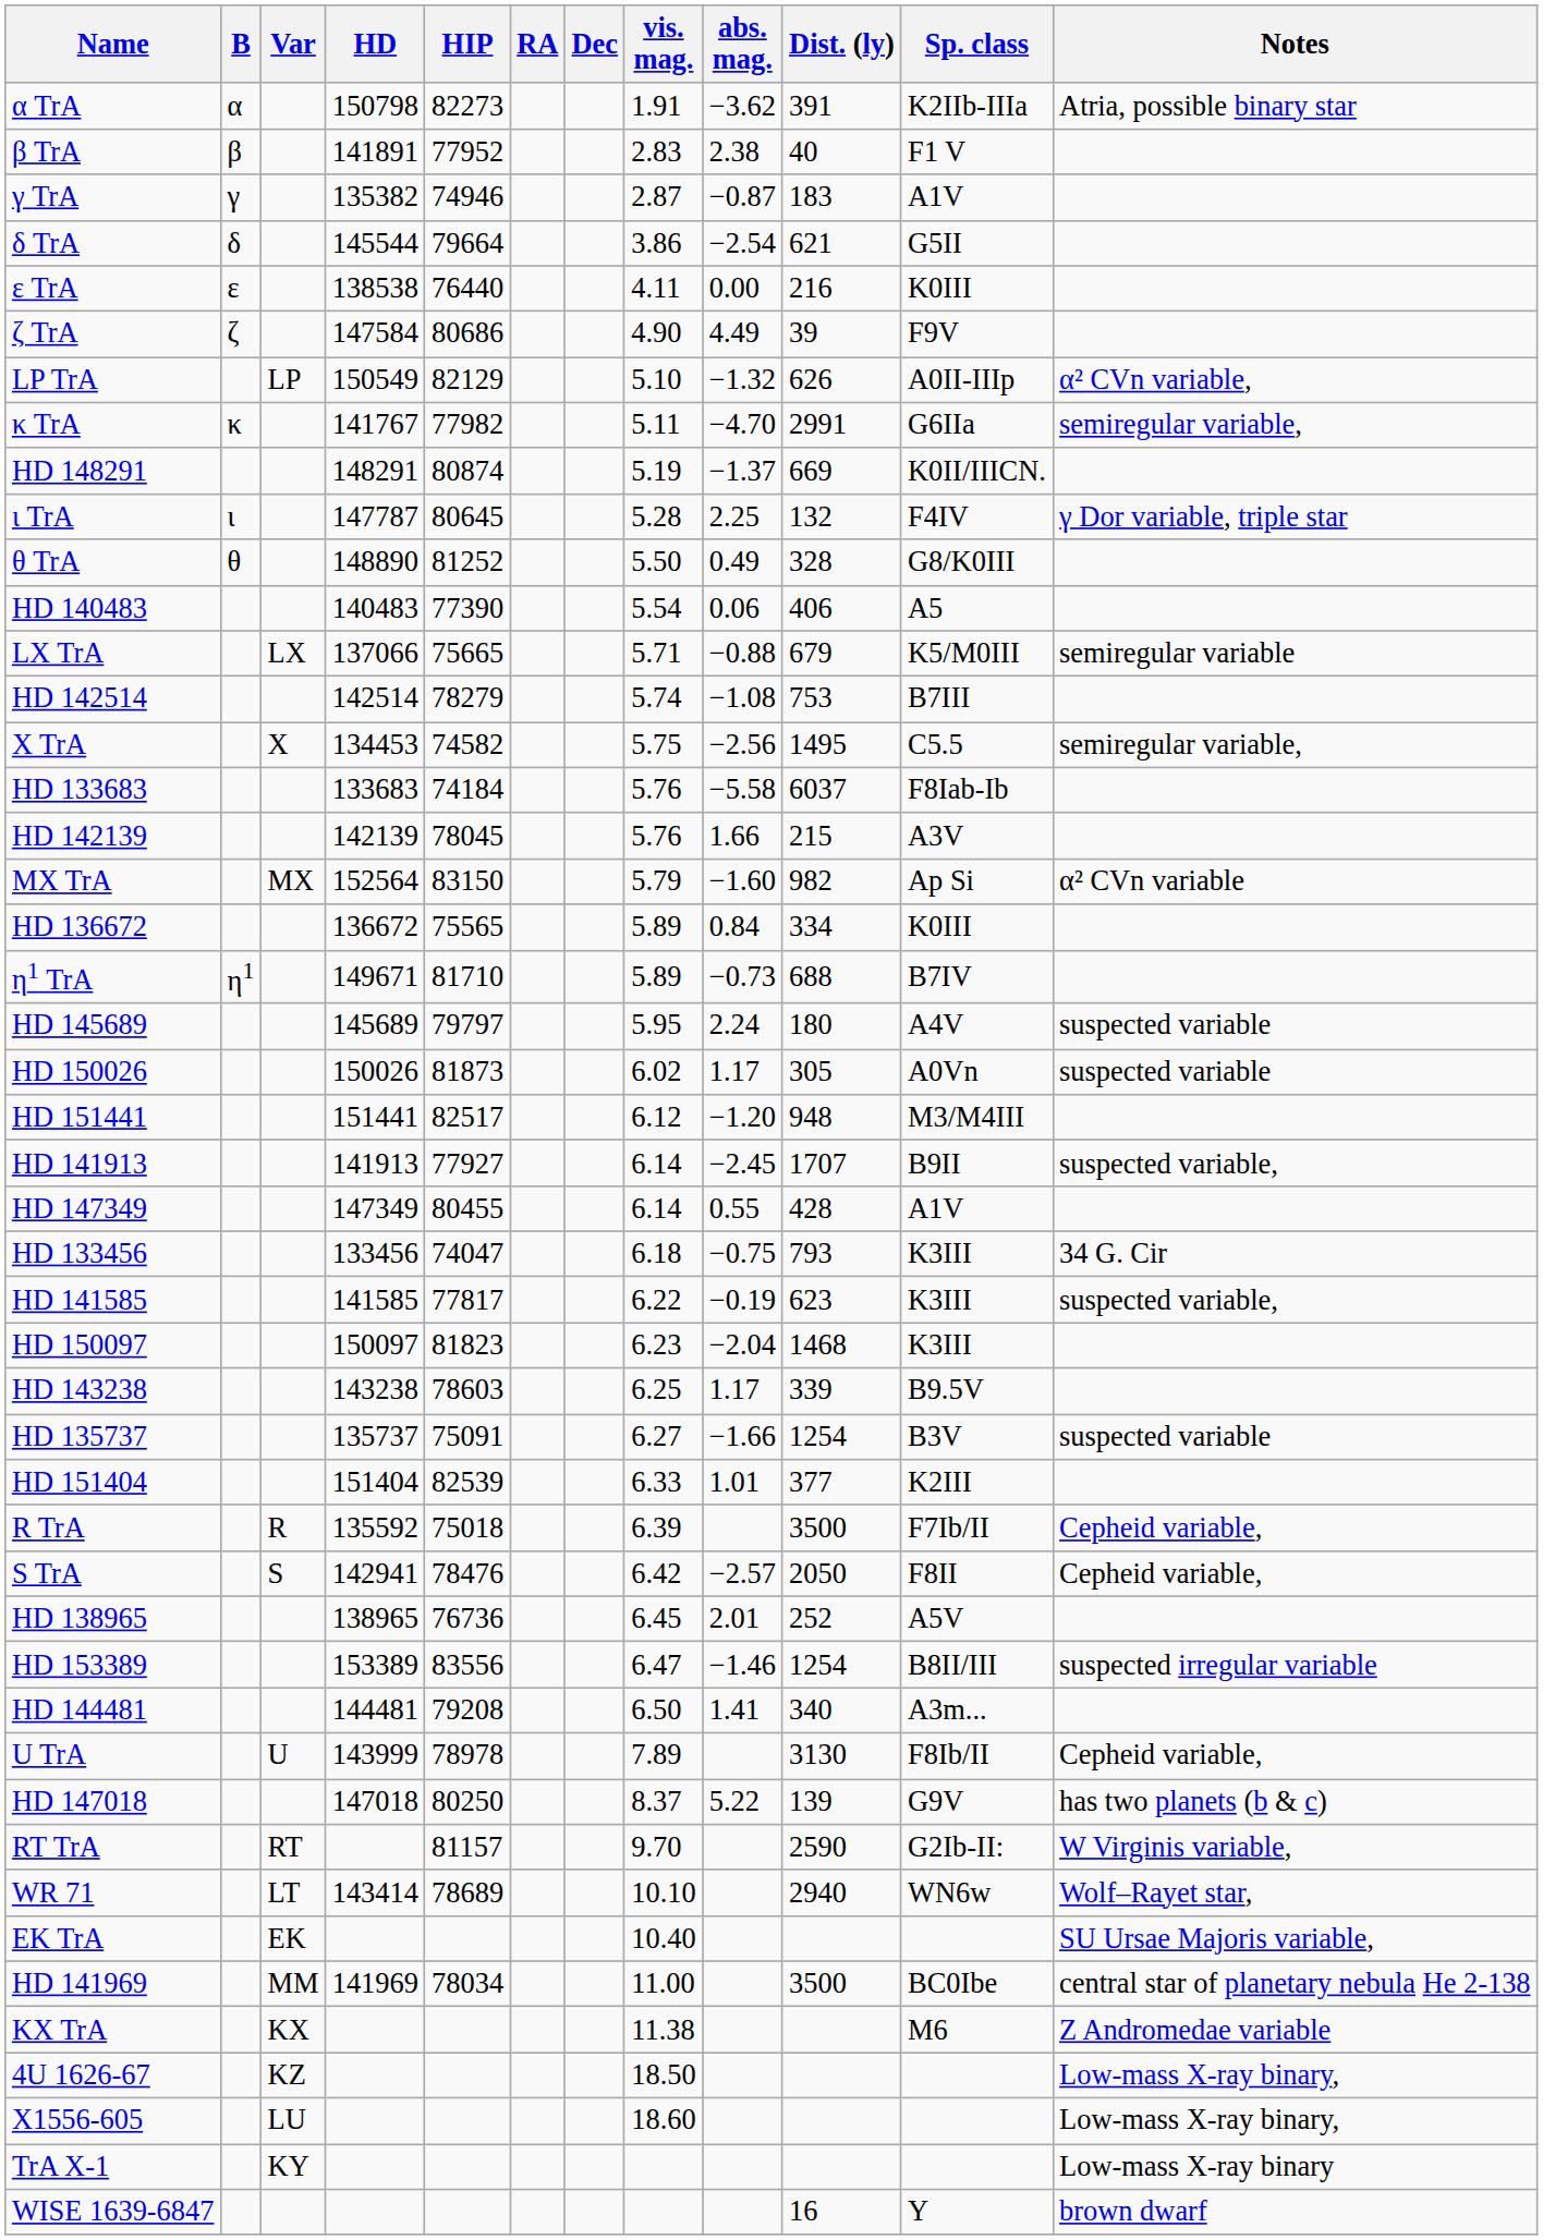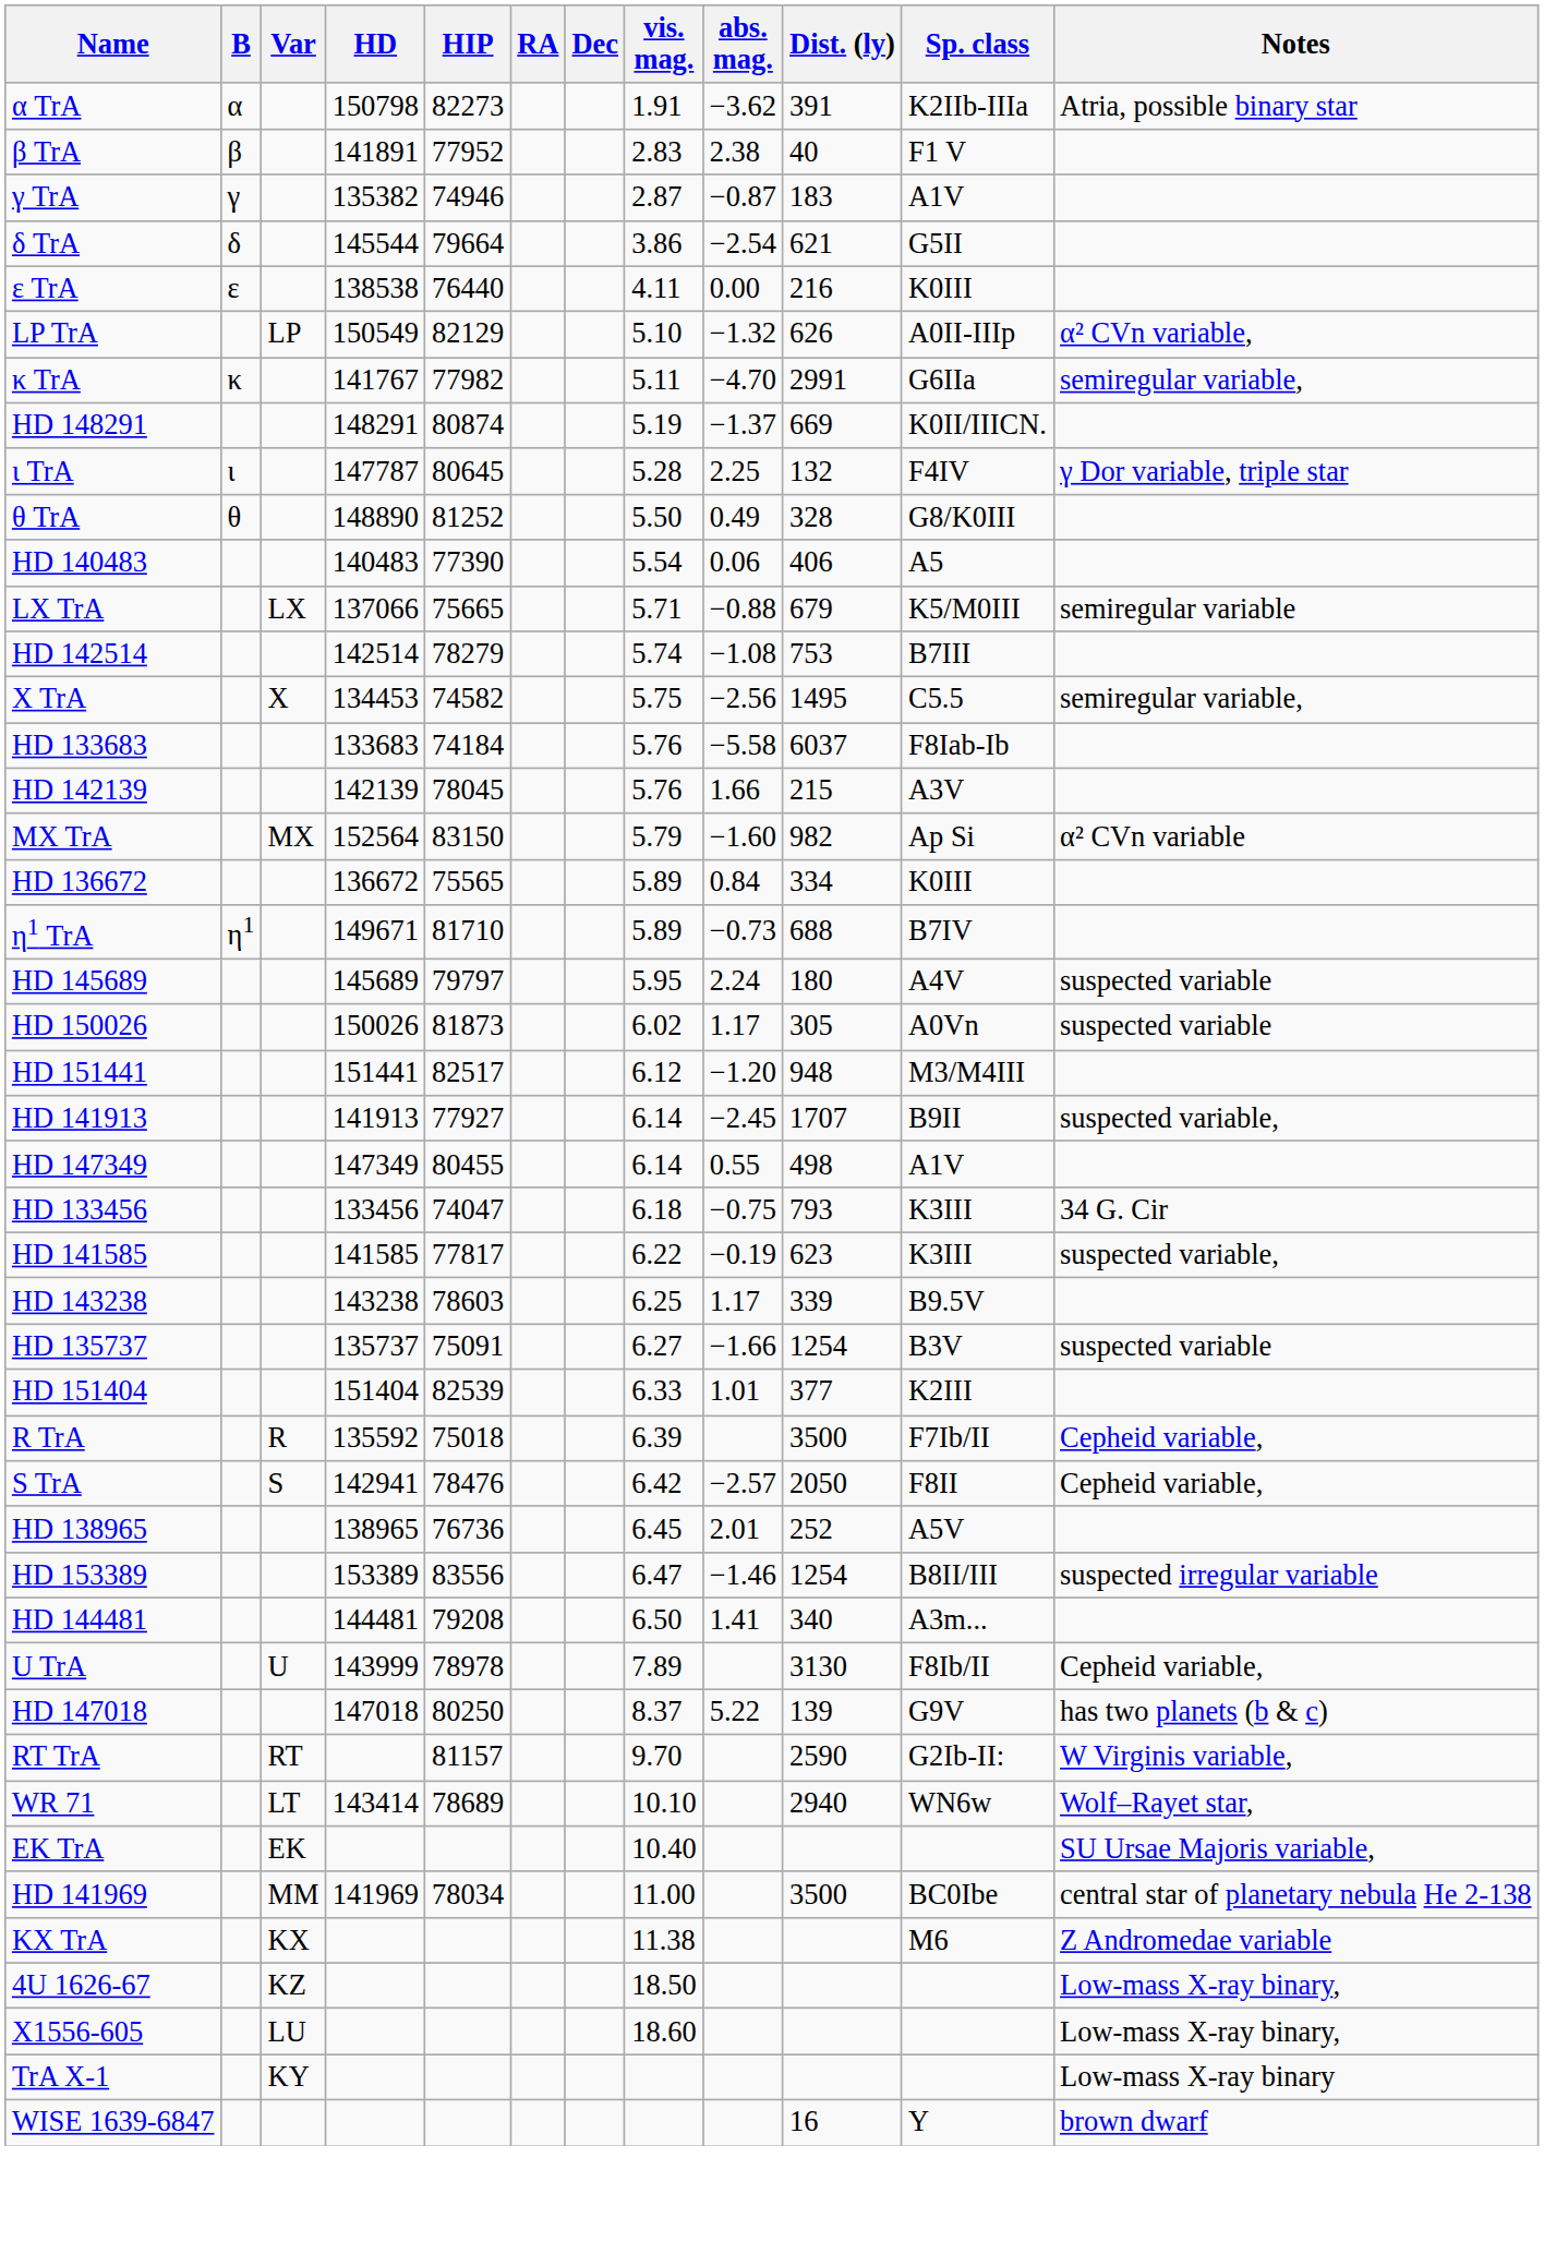- row: ζ TrA | ζ | 147584 | 80686 | 4.90 | 4.49 | 39 | F9V
HD 147349 | Dist. (ly): 428 -> 498
- row: HD 150097 | 150097 | 81823 | 6.23 | −2.04 | 1468 | K3III
